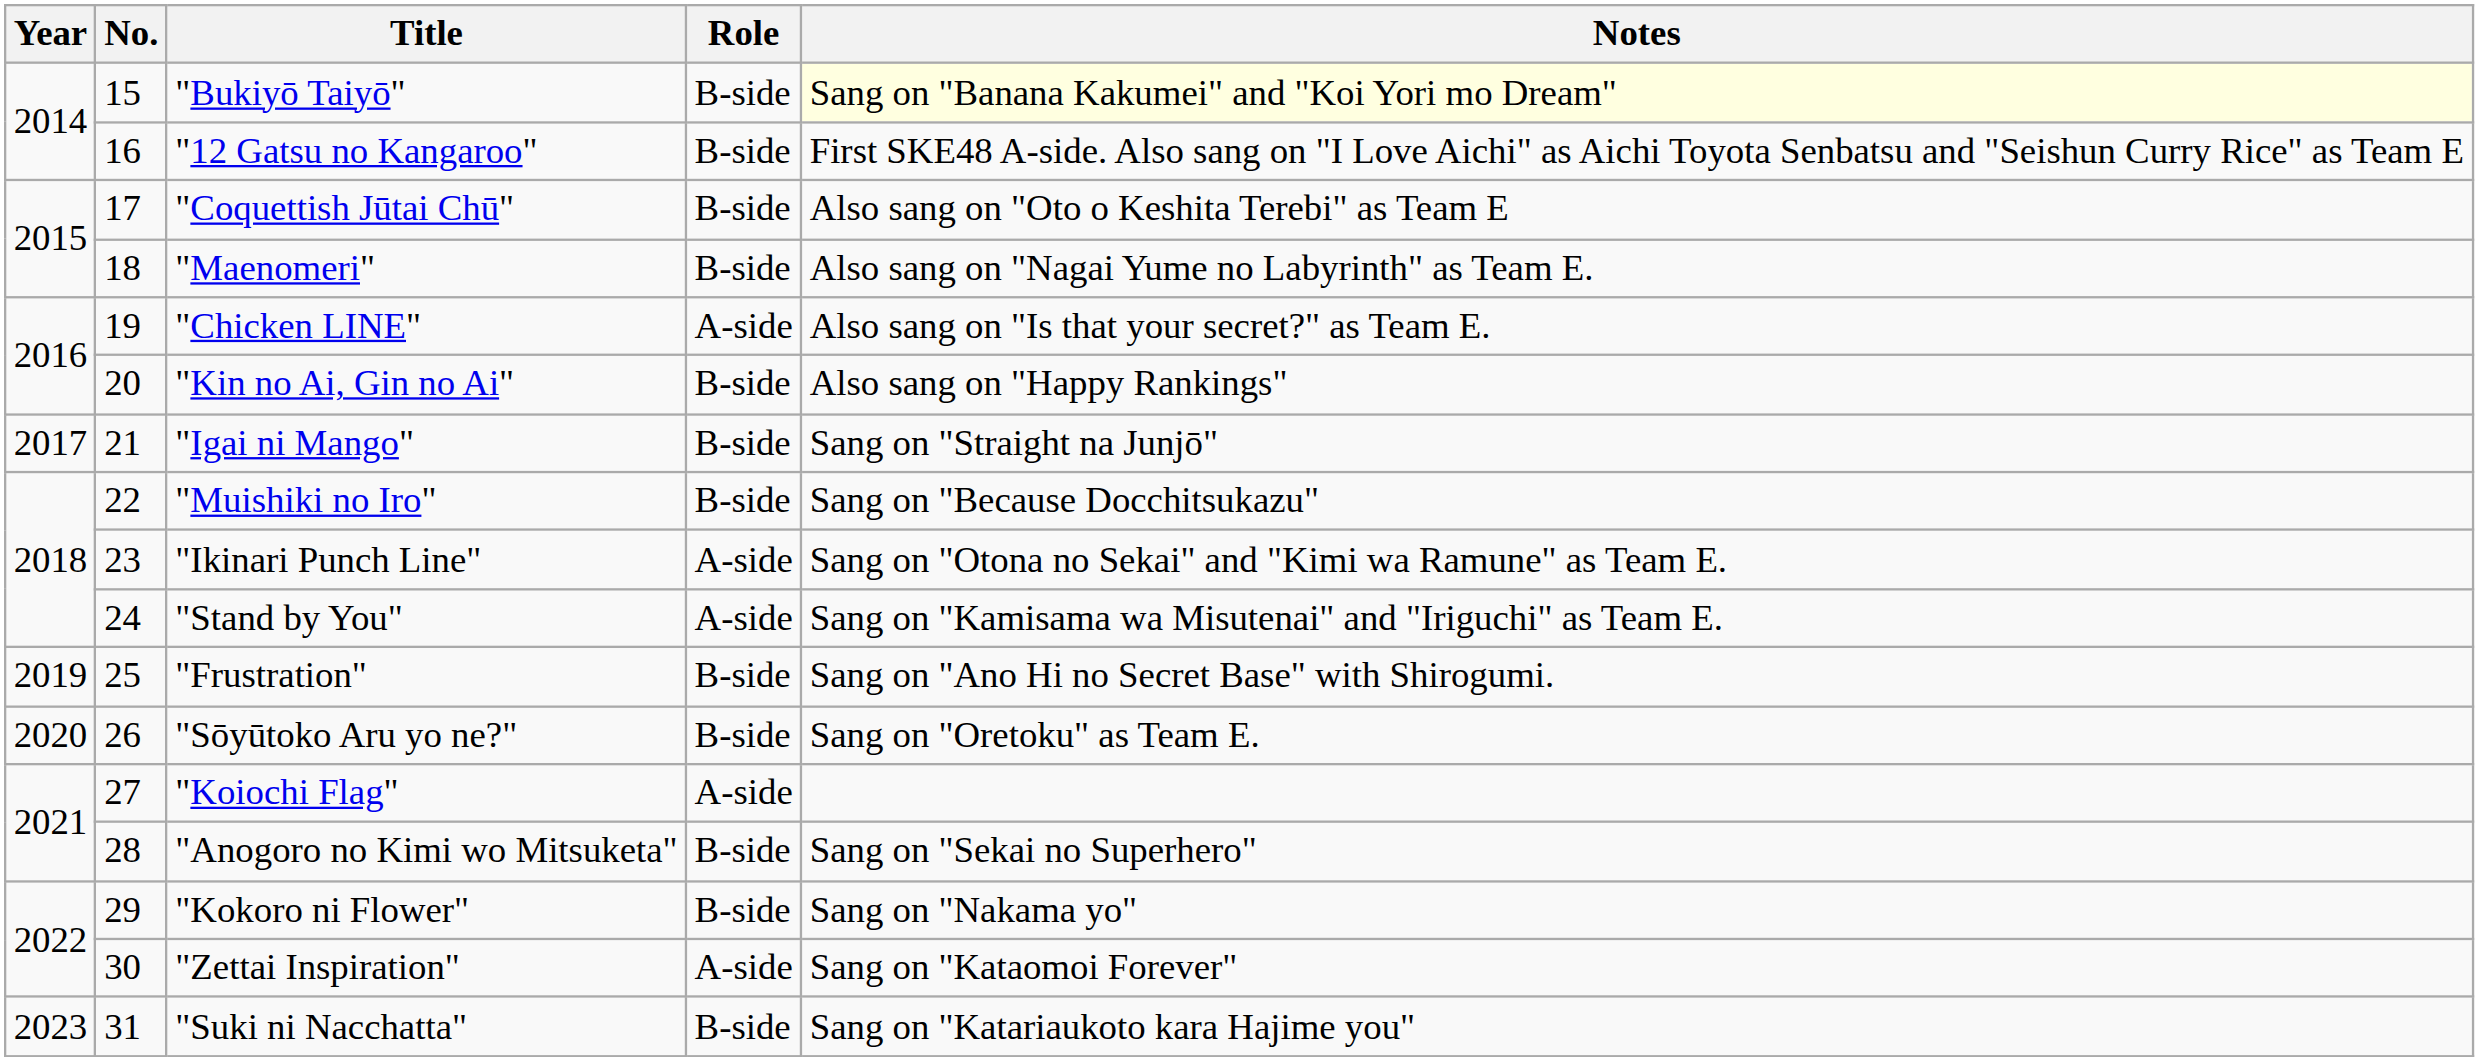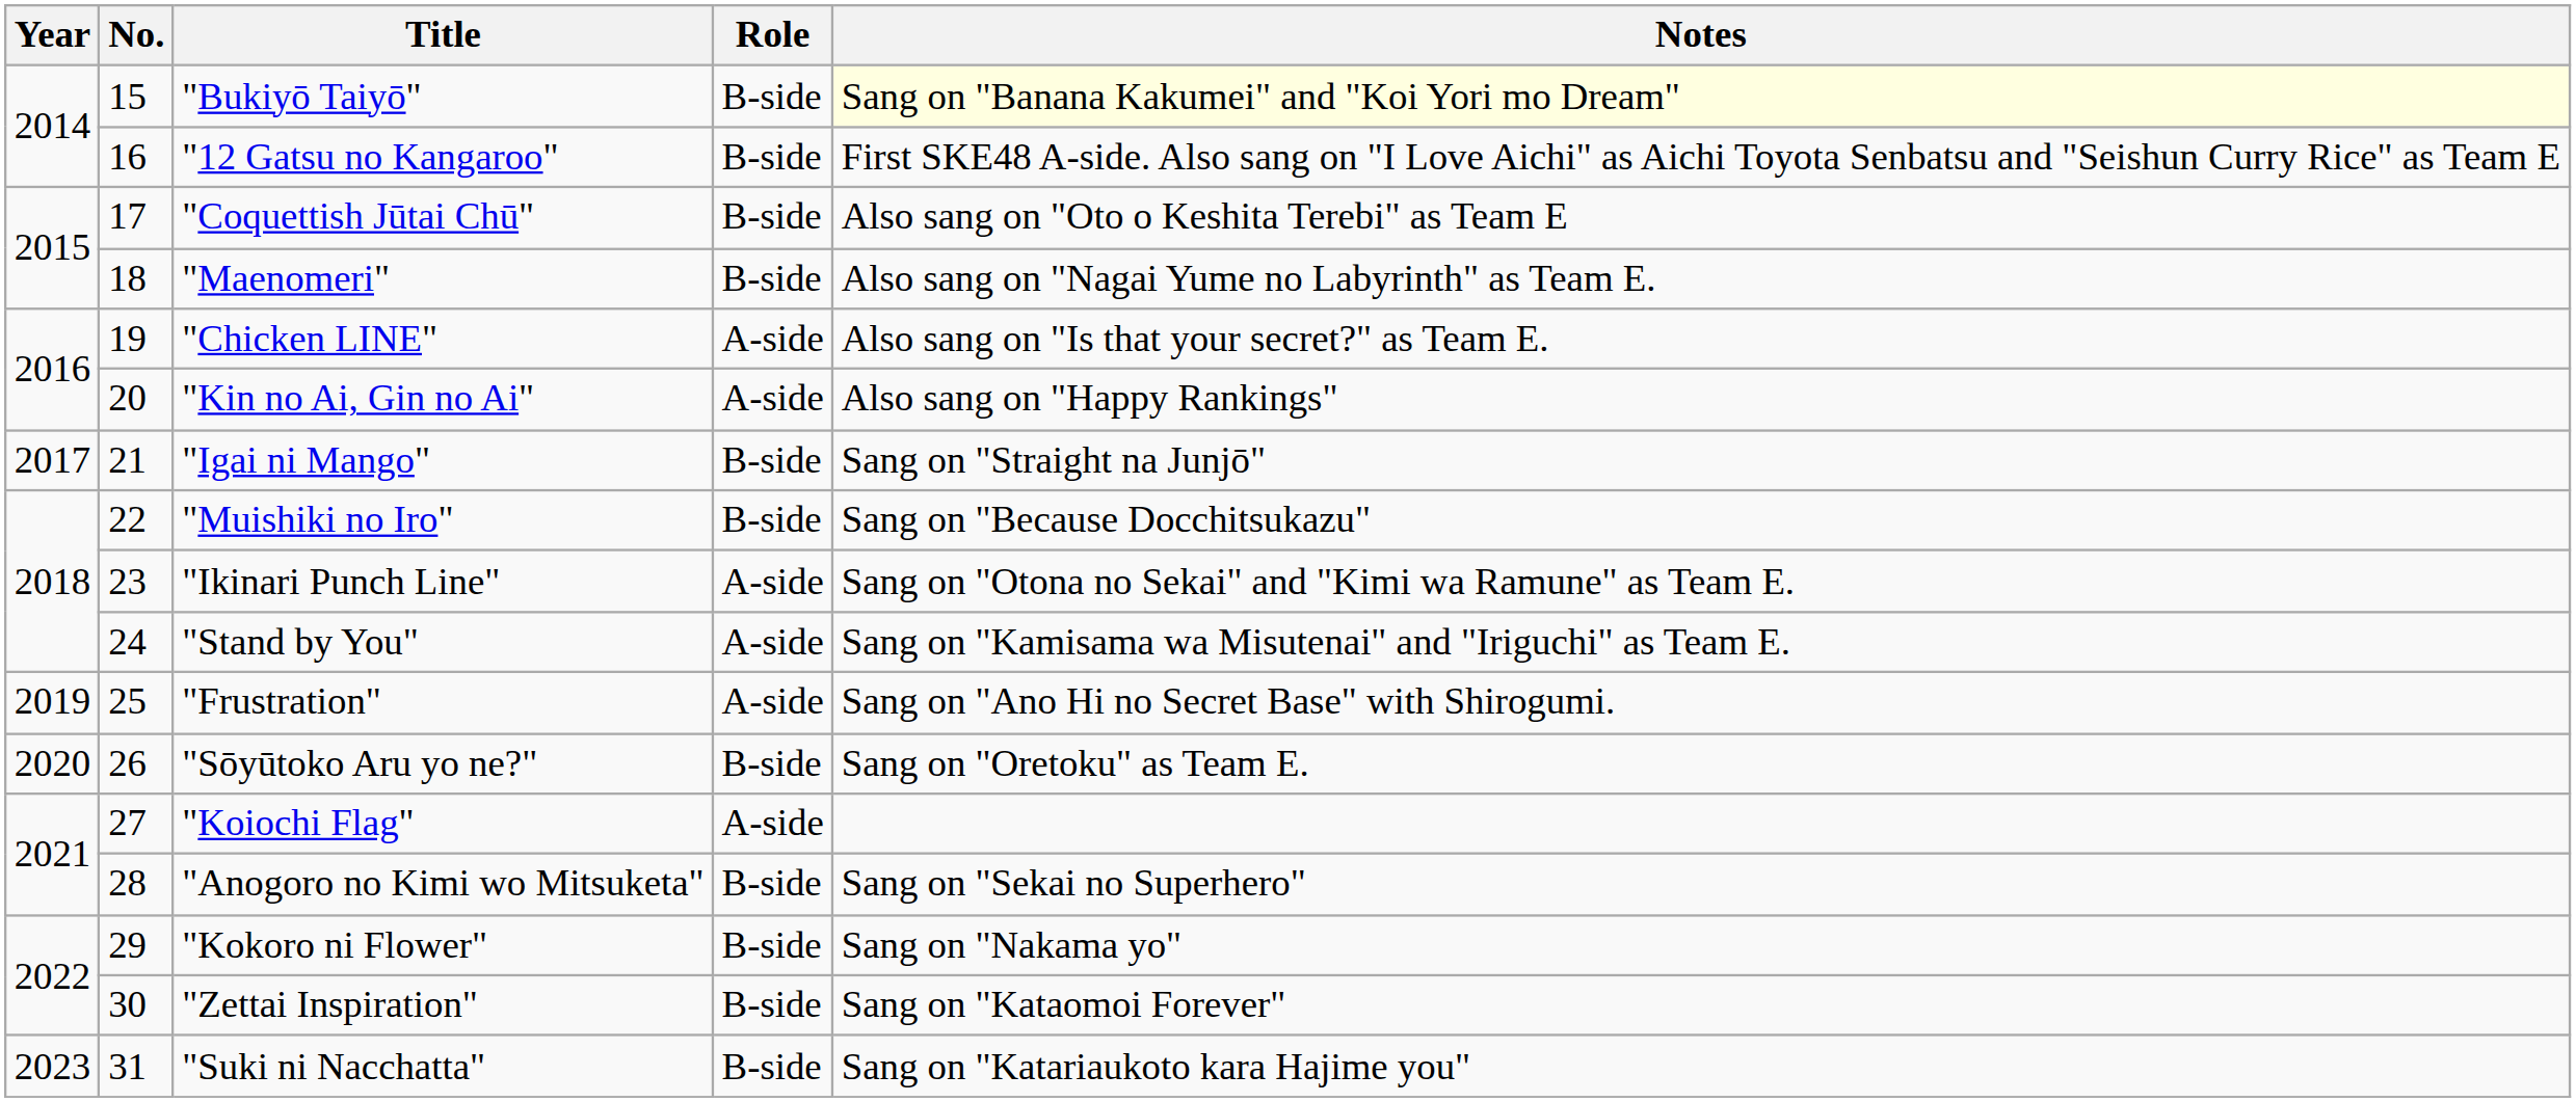"Kin no Ai, Gin no Ai" | Role: B-side -> A-side
"Frustration" | Role: B-side -> A-side
"Zettai Inspiration" | Role: A-side -> B-side
